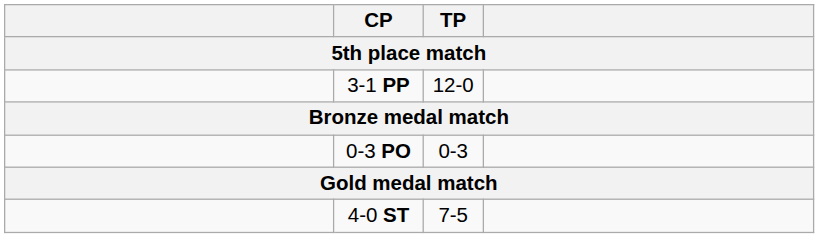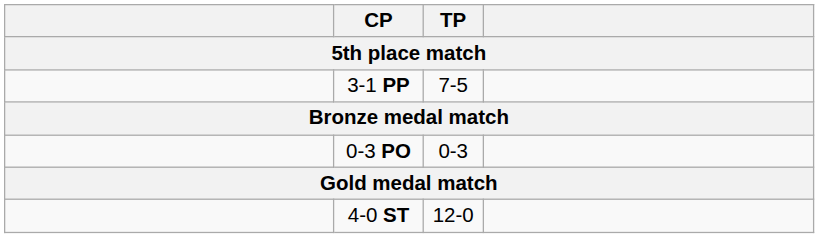3-1 PP | TP: 12-0 -> 7-5
4-0 ST | TP: 7-5 -> 12-0
